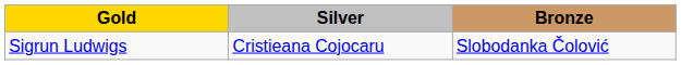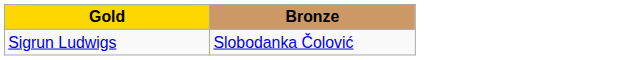- column: Silver | Cristieana Cojocaru
